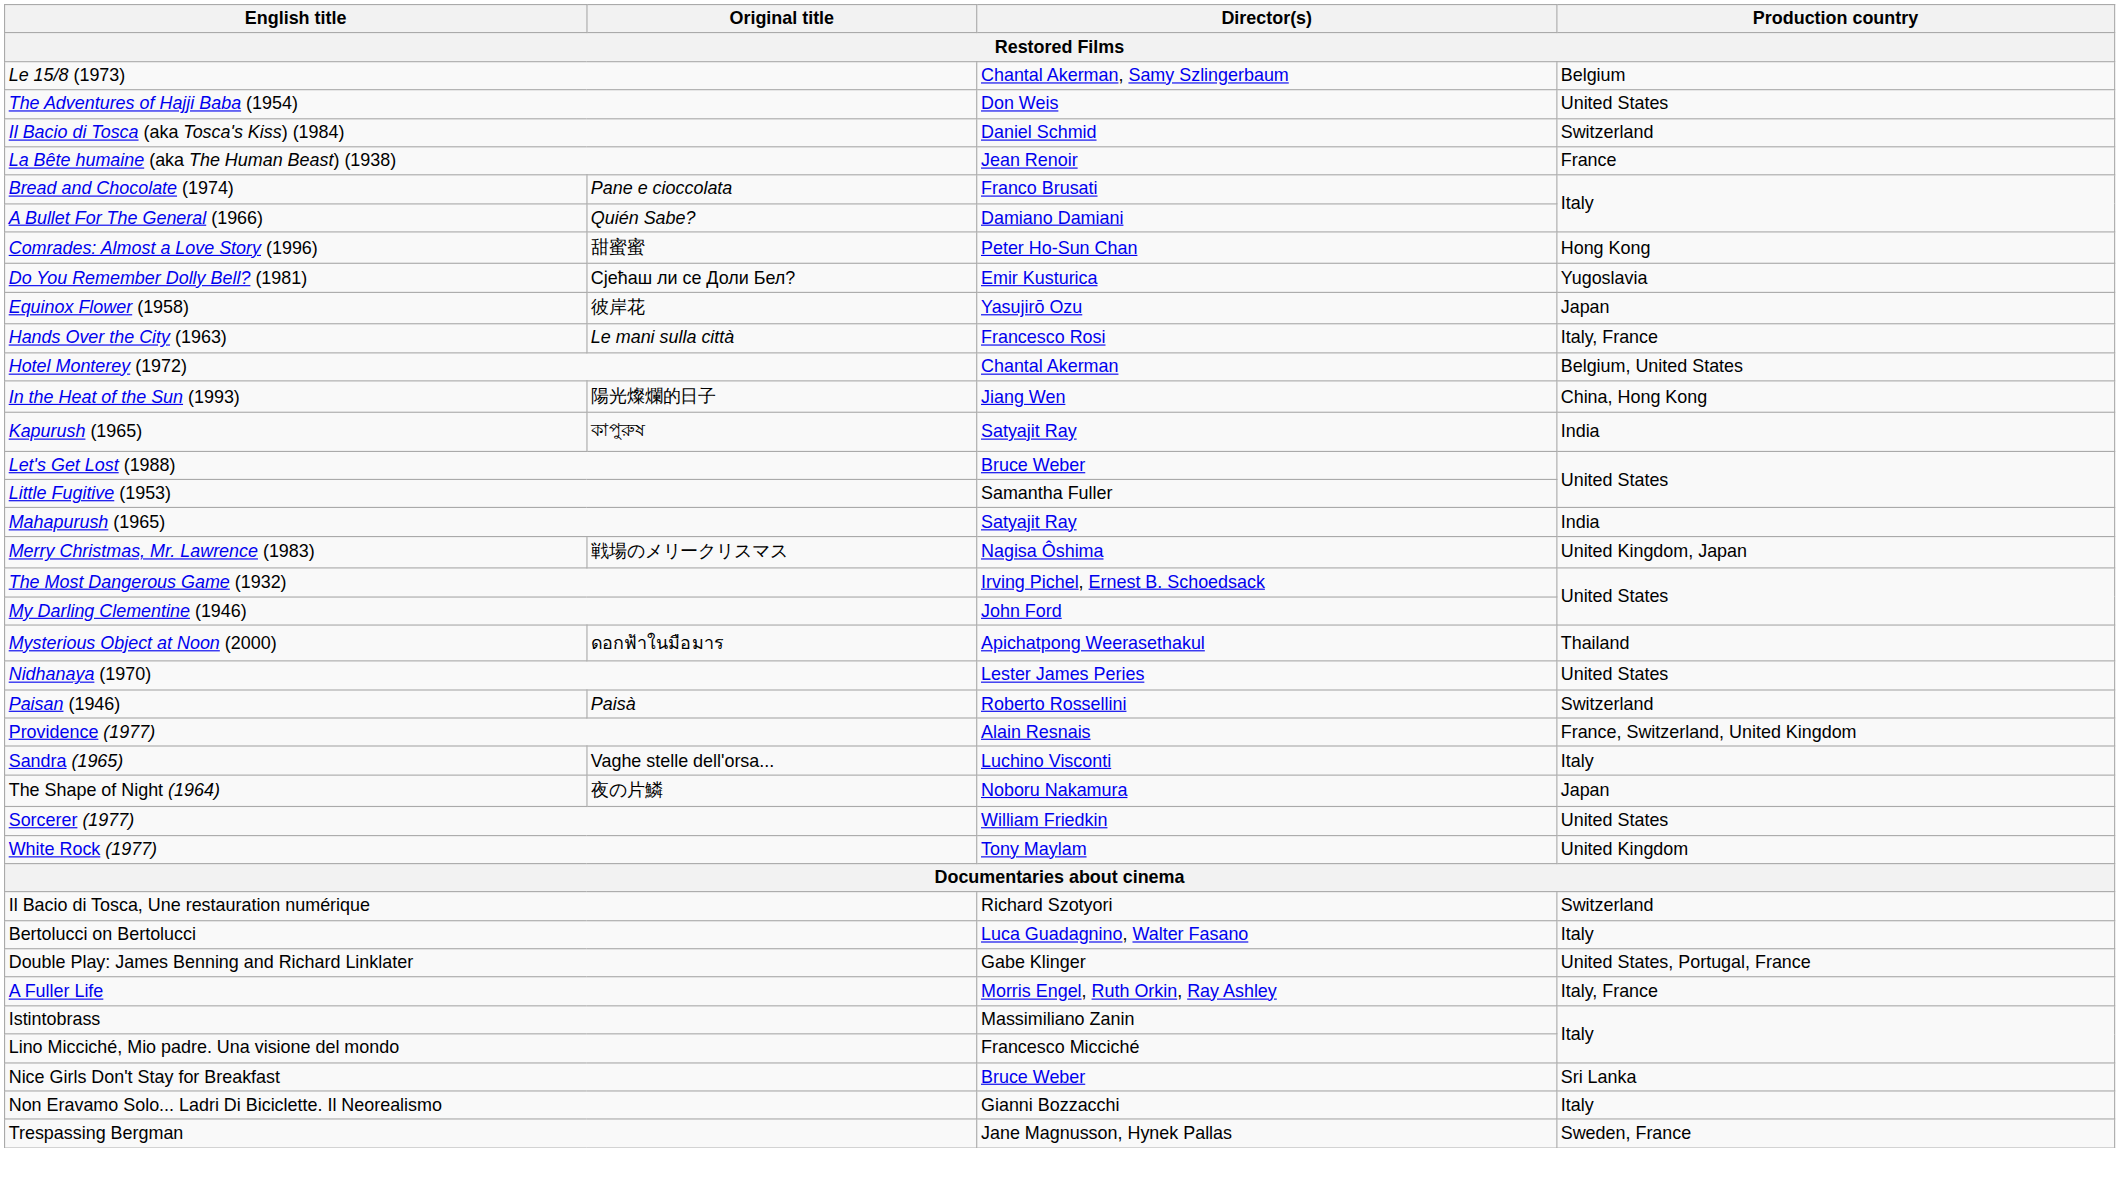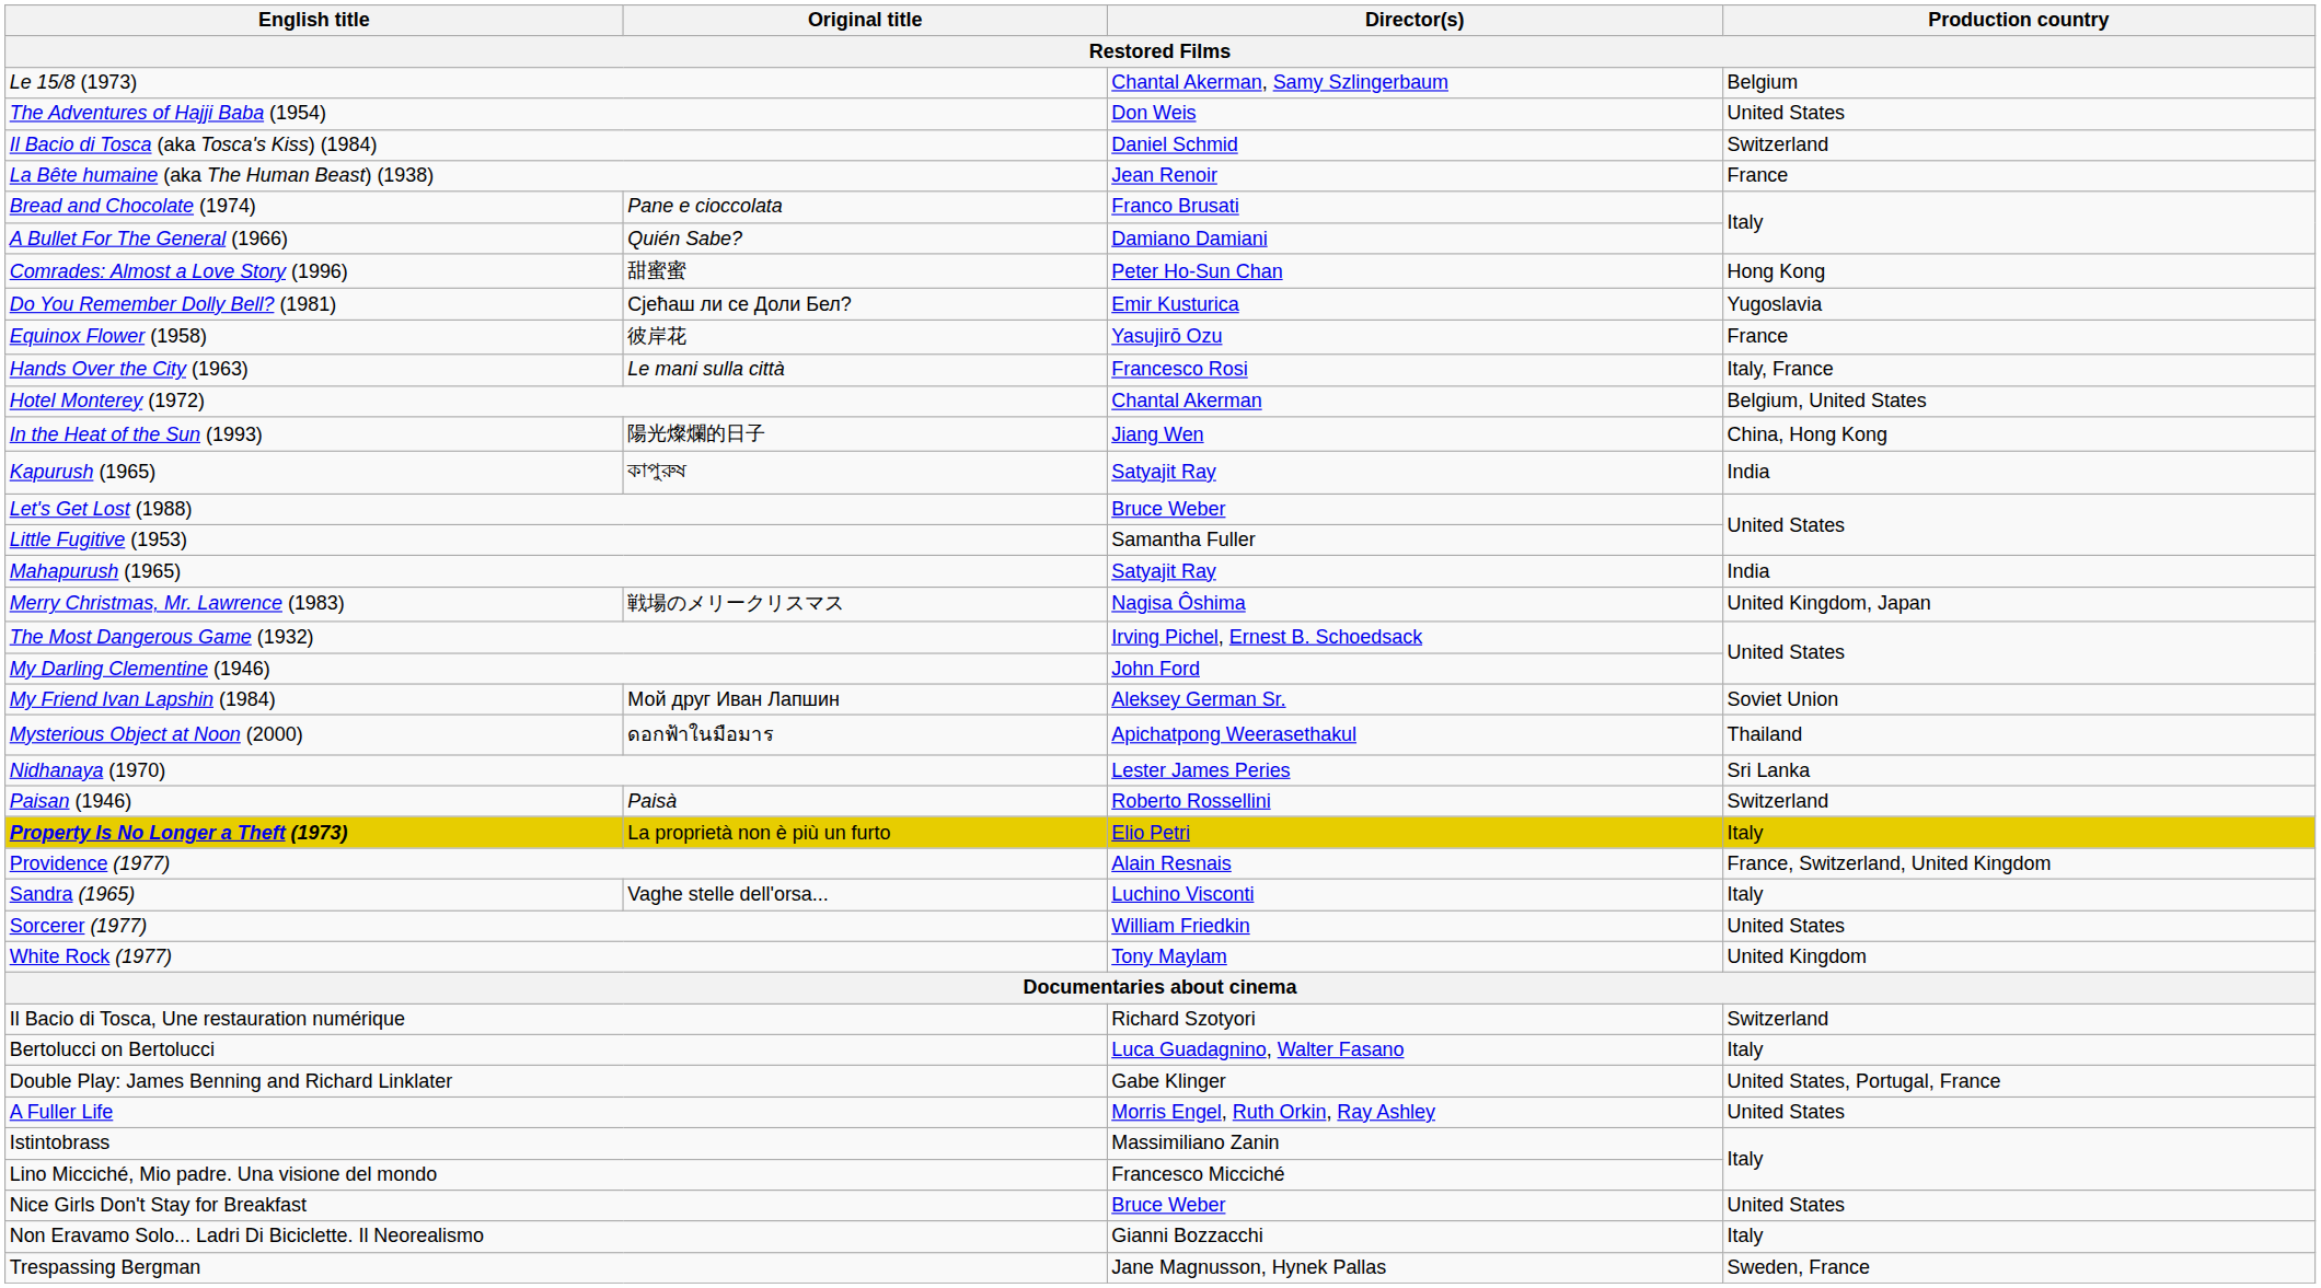Equinox Flower (1958) | Production country: Japan -> France
+ row: My Friend Ivan Lapshin (1984) | Мой друг Иван Лапшин | Aleksey German Sr. | Soviet Union
Nidhanaya (1970) | Production country: United States -> Sri Lanka
+ row: Property Is No Longer a Theft (1973) | La proprietà non è più un furto | Elio Petri | Italy
- row: The Shape of Night (1964) | 夜の片鱗 | Noboru Nakamura | Japan
A Fuller Life | Production country: Italy, France -> United States
Nice Girls Don't Stay for Breakfast | Production country: Sri Lanka -> United States
